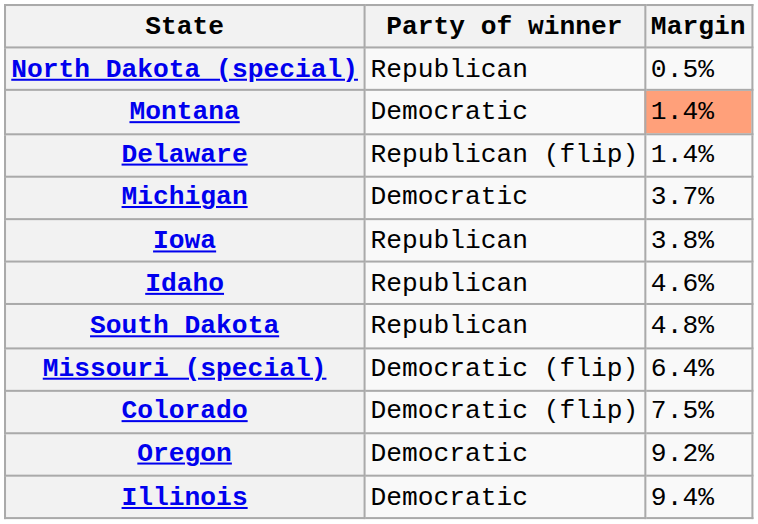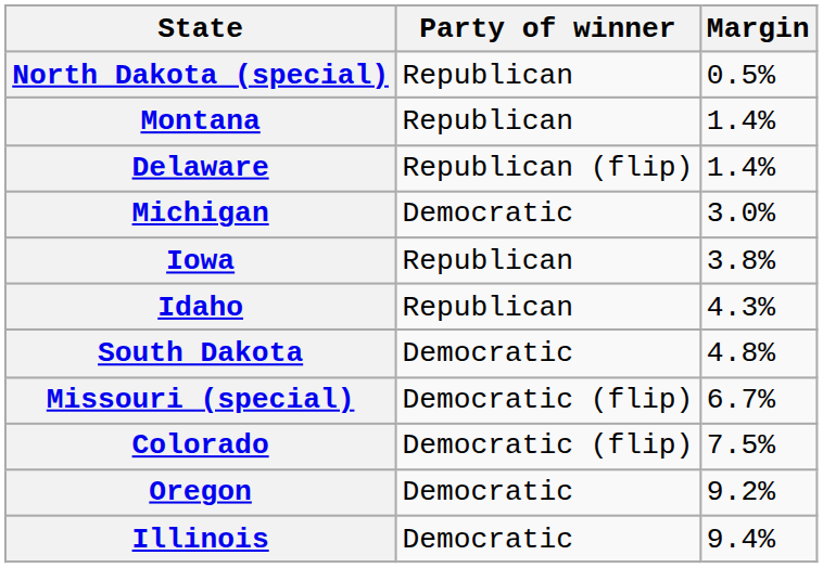Montana | Party of winner: Democratic -> Republican
Montana | Margin: lightsalmon background -> no background
Michigan | Margin: 3.7% -> 3.0%
Idaho | Margin: 4.6% -> 4.3%
South Dakota | Party of winner: Republican -> Democratic
Missouri (special) | Margin: 6.4% -> 6.7%
